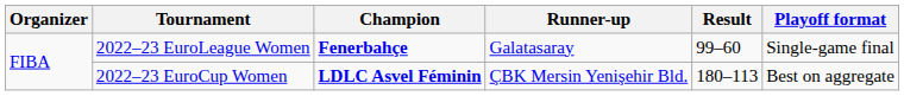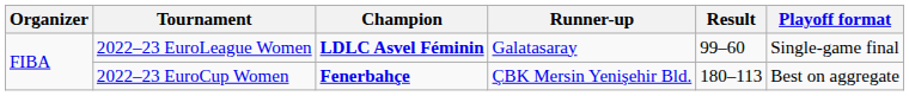2022–23 EuroLeague Women | Champion: Fenerbahçe -> LDLC Asvel Féminin
2022–23 EuroCup Women | Champion: LDLC Asvel Féminin -> Fenerbahçe
